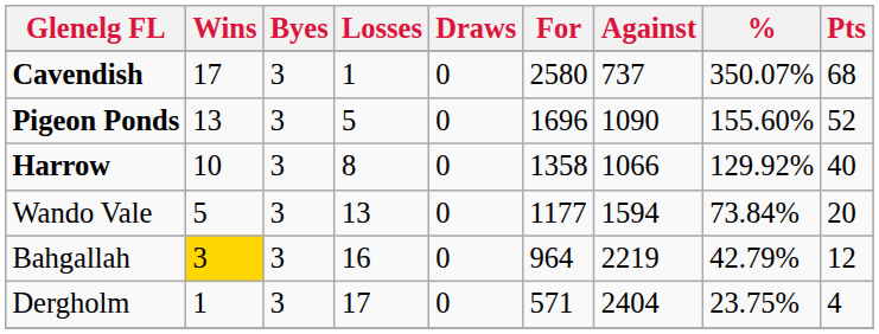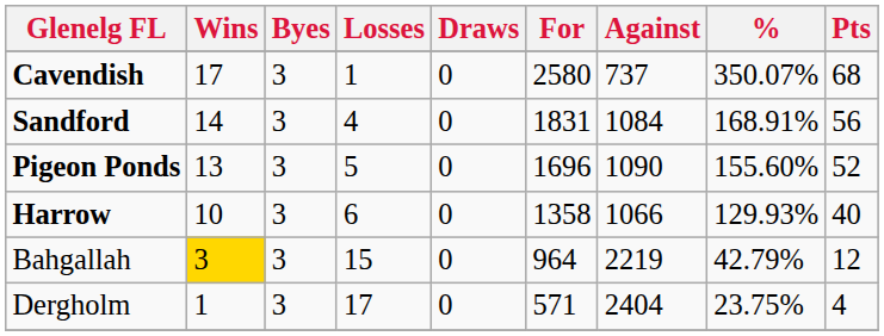+ row: Sandford | 14 | 3 | 4 | 0 | 1831 | 1084 | 168.91% | 56
Harrow | Losses: 8 -> 6
Harrow | %: 129.92% -> 129.93%
- row: Wando Vale | 5 | 3 | 13 | 0 | 1177 | 1594 | 73.84% | 20
Bahgallah | Losses: 16 -> 15
